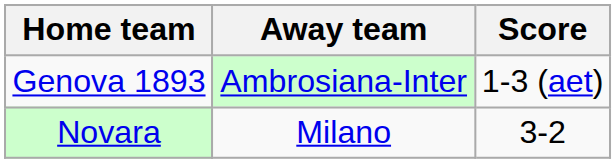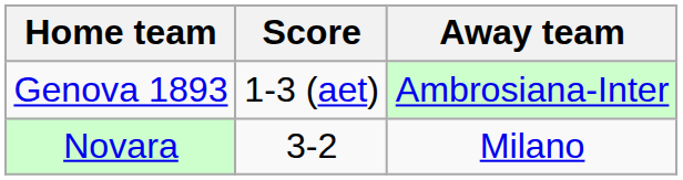columns swapped: Score <-> Away team
